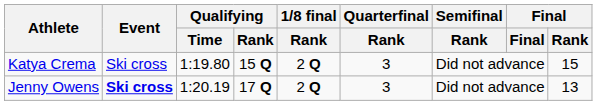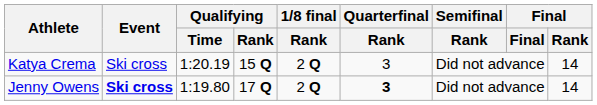Katya Crema | Qualifying / Time: 1:19.80 -> 1:20.19
Katya Crema | Final / Rank: 15 -> 14
Jenny Owens | Qualifying / Time: 1:20.19 -> 1:19.80
Jenny Owens | Quarterfinal / Rank: normal -> bold
Jenny Owens | Final / Rank: 13 -> 14
